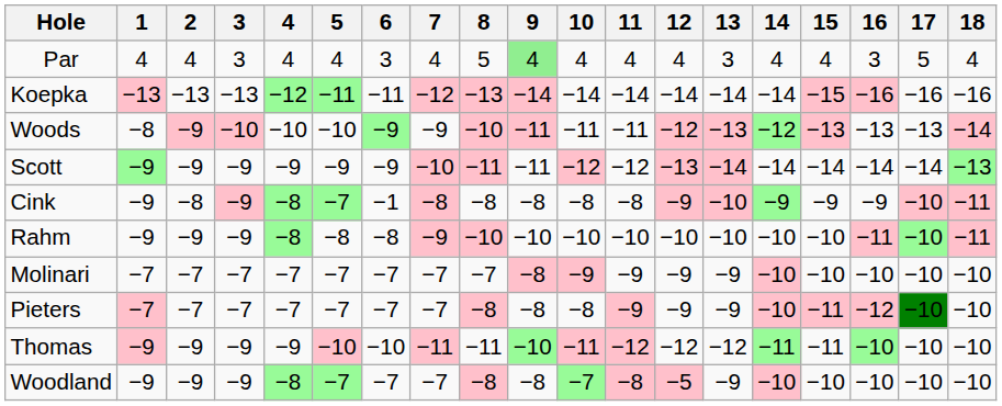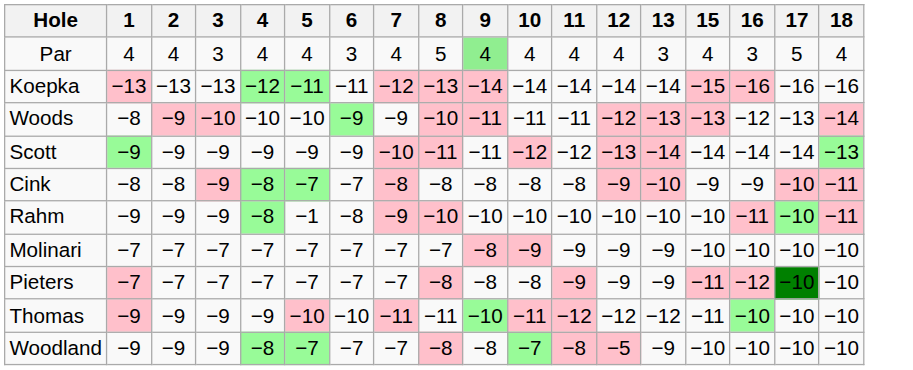- column: 14 | 4 | −14 | −12 | −14 | −9 | −10 | −10 | −10 | −11 | −10
Woods | 16: −13 -> −12
Cink | 1: −9 -> −8
Cink | 6: −1 -> −7
Rahm | 5: −8 -> −1
